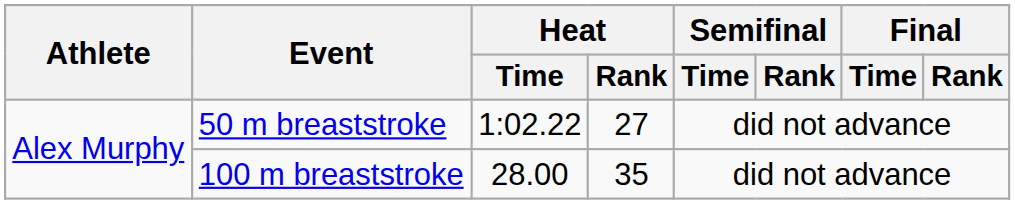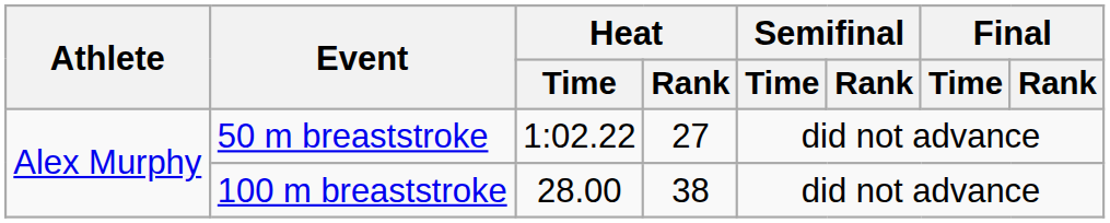100 m breaststroke | Heat / Rank: 35 -> 38
